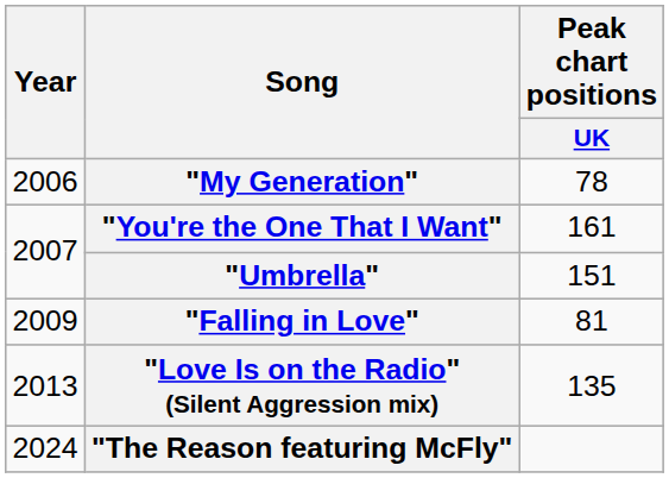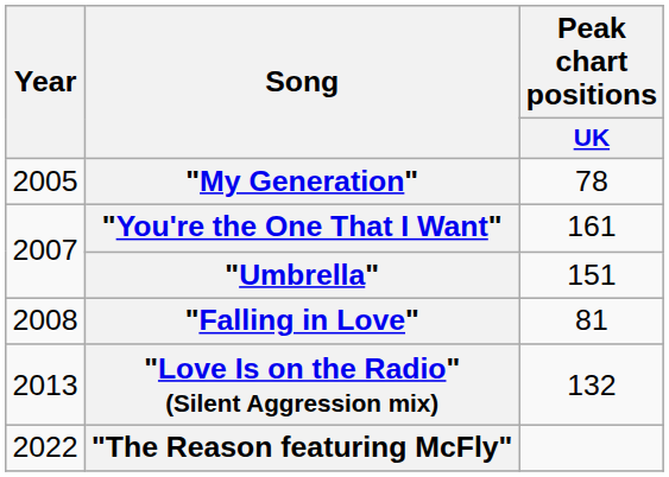"My Generation" | Year: 2006 -> 2005
"Falling in Love" | Year: 2009 -> 2008
"Love Is on the Radio" (Silent Aggression mix) | Peak chart positions / UK: 135 -> 132
"The Reason featuring McFly" | Year: 2024 -> 2022
